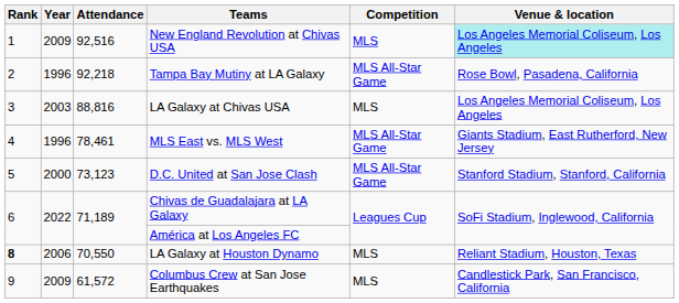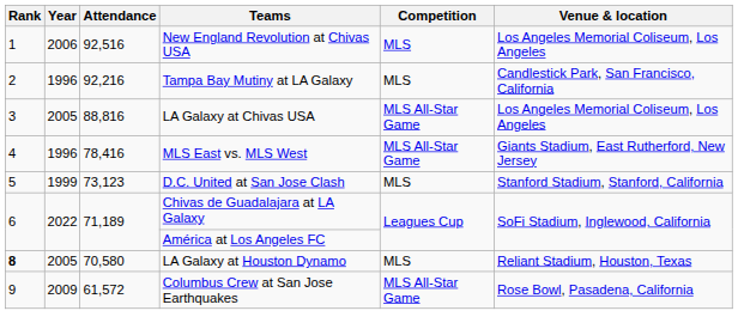New England Revolution at Chivas USA | Year: 2009 -> 2006
New England Revolution at Chivas USA | Venue & location: paleturquoise background -> no background
Tampa Bay Mutiny at LA Galaxy | Attendance: 92,218 -> 92,216
Tampa Bay Mutiny at LA Galaxy | Competition: MLS All-Star Game -> MLS
Tampa Bay Mutiny at LA Galaxy | Venue & location: Rose Bowl, Pasadena, California -> Candlestick Park, San Francisco, California
LA Galaxy at Chivas USA | Year: 2003 -> 2005
LA Galaxy at Chivas USA | Competition: MLS -> MLS All-Star Game
MLS East vs. MLS West | Attendance: 78,461 -> 78,416
D.C. United at San Jose Clash | Year: 2000 -> 1999
D.C. United at San Jose Clash | Competition: MLS All-Star Game -> MLS
LA Galaxy at Houston Dynamo | Year: 2006 -> 2005
LA Galaxy at Houston Dynamo | Attendance: 70,550 -> 70,580
Columbus Crew at San Jose Earthquakes | Competition: MLS -> MLS All-Star Game
Columbus Crew at San Jose Earthquakes | Venue & location: Candlestick Park, San Francisco, California -> Rose Bowl, Pasadena, California
